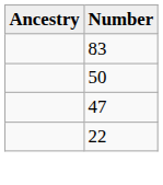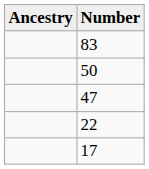+ row: 17
